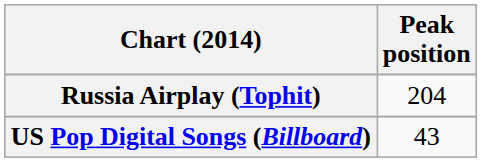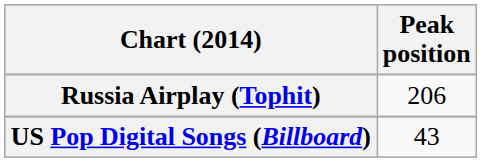Russia Airplay (Tophit) | Peak position: 204 -> 206
